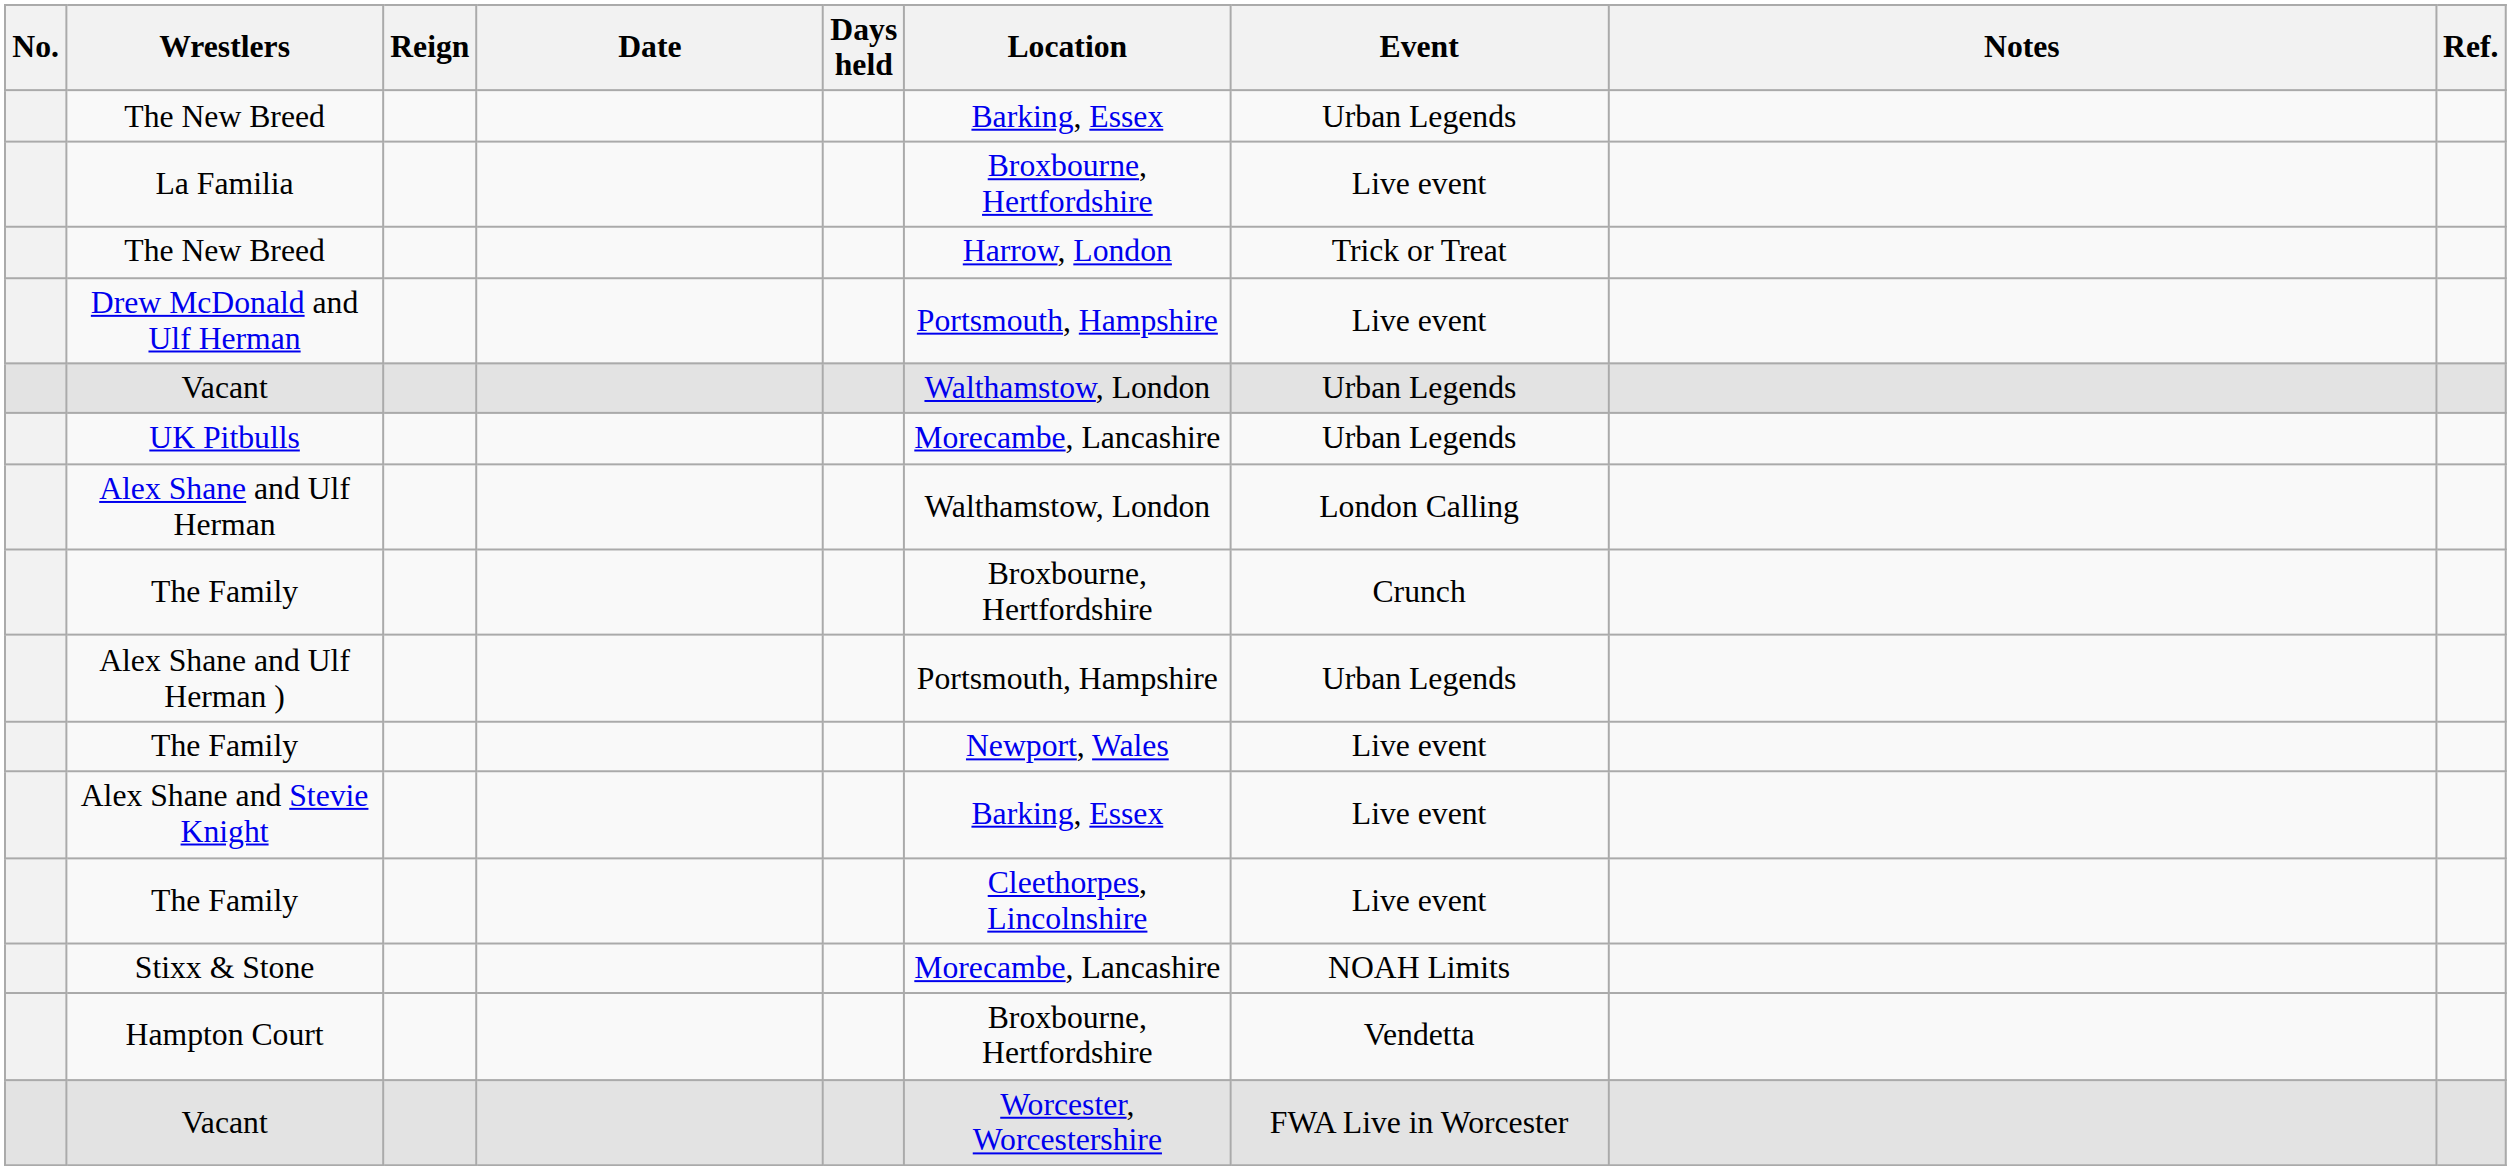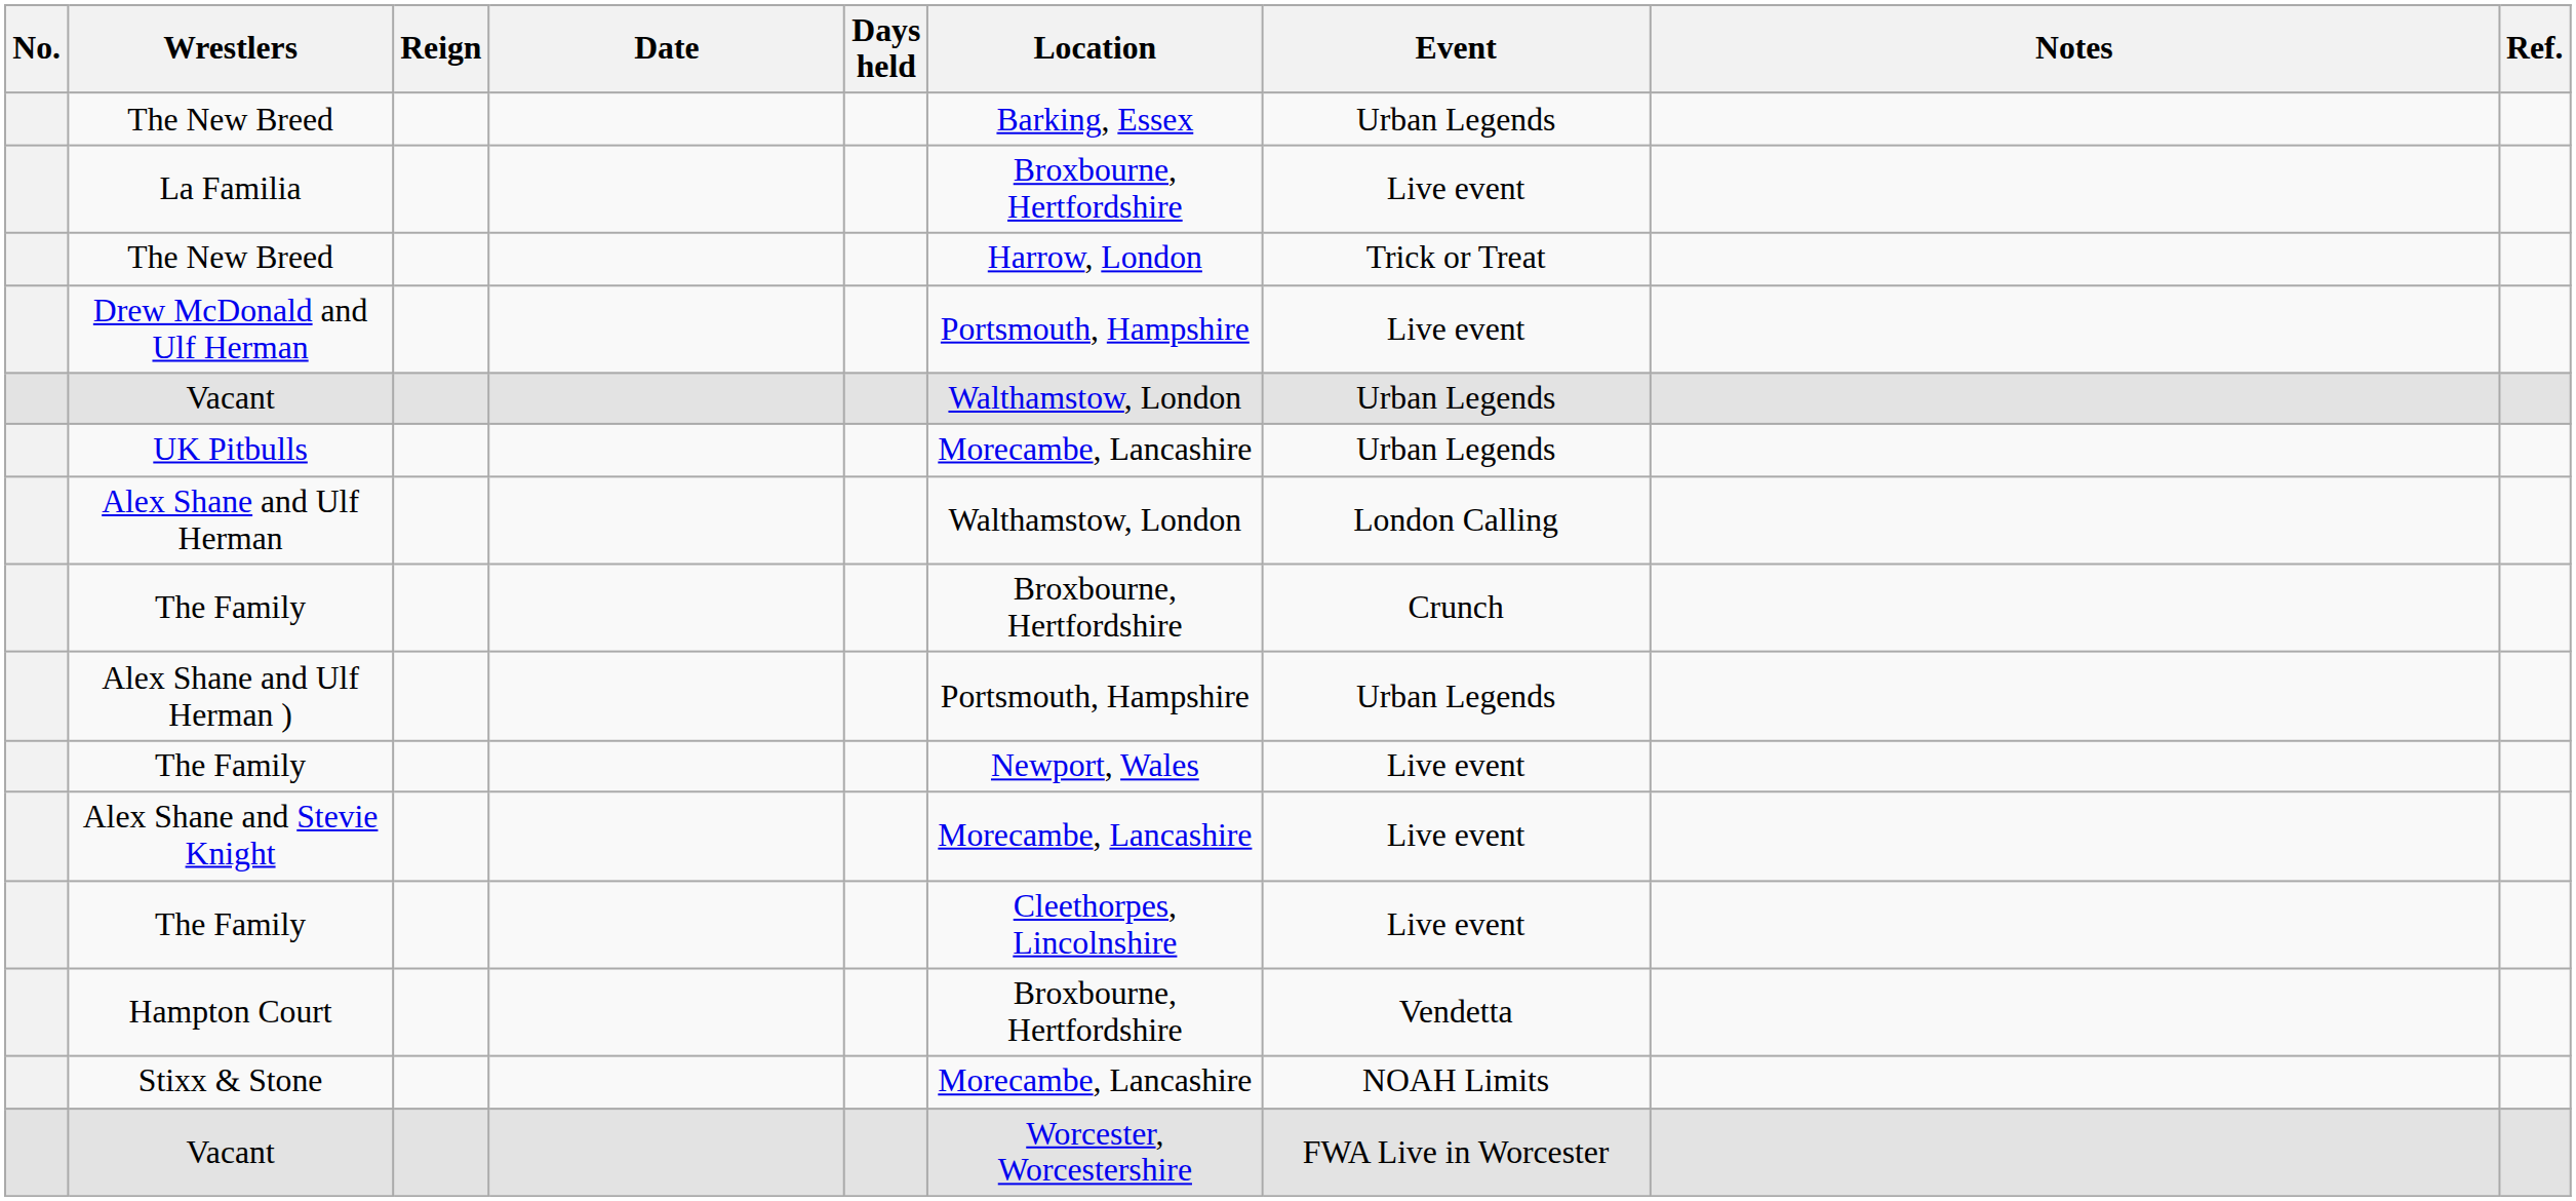Alex Shane and Stevie Knight | Location: Barking, Essex -> Morecambe, Lancashire
rows swapped: Hampton Court <-> Stixx & Stone
